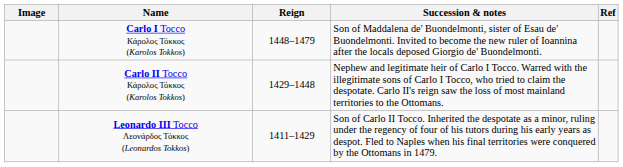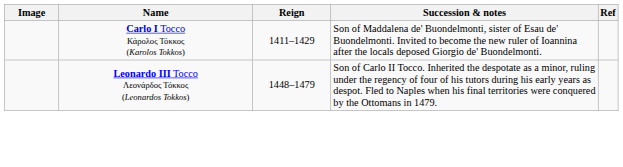Carlo I Tocco Κάρολος Τόκκος (Karolos Tokkos) | Reign: 1448–1479 -> 1411–1429
- row: Carlo II Tocco Κάρολος Τόκκος (Karolos Tokkos) | 1429–1448 | Nephew and legitimate heir of Carlo I Tocco. Warred with the illegitimate sons of Carlo I Tocco, who tried to claim the despotate. Carlo II's reign saw the loss of most mainland territories to the Ottomans.
Leonardo III Tocco Λεονάρδος Τόκκος (Leonardos Tokkos) | Reign: 1411–1429 -> 1448–1479
